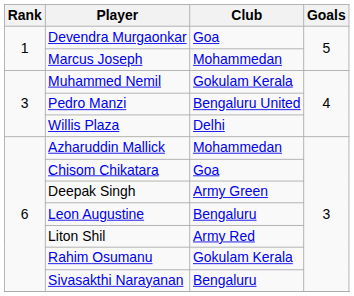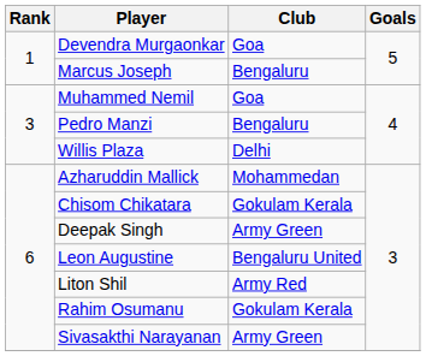Marcus Joseph | Club: Mohammedan -> Bengaluru
Muhammed Nemil | Club: Gokulam Kerala -> Goa
Pedro Manzi | Club: Bengaluru United -> Bengaluru
Chisom Chikatara | Club: Goa -> Gokulam Kerala
Leon Augustine | Club: Bengaluru -> Bengaluru United
Sivasakthi Narayanan | Club: Bengaluru -> Army Green
